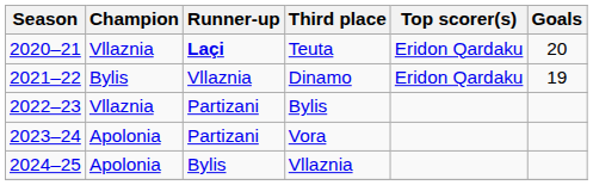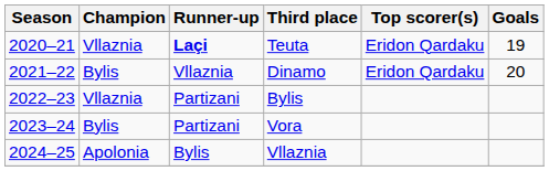Teuta | Goals: 20 -> 19
Dinamo | Goals: 19 -> 20
Vora | Champion: Apolonia -> Bylis
